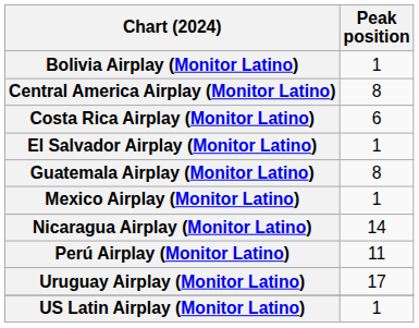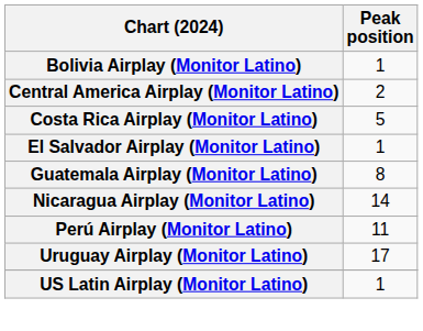Central America Airplay (Monitor Latino) | Peak position: 8 -> 2
Costa Rica Airplay (Monitor Latino) | Peak position: 6 -> 5
- row: Mexico Airplay (Monitor Latino) | 1
